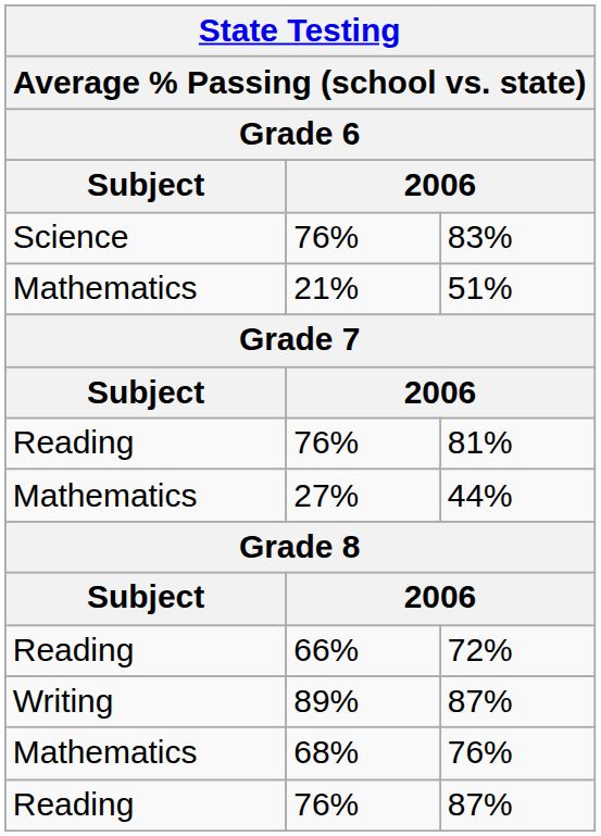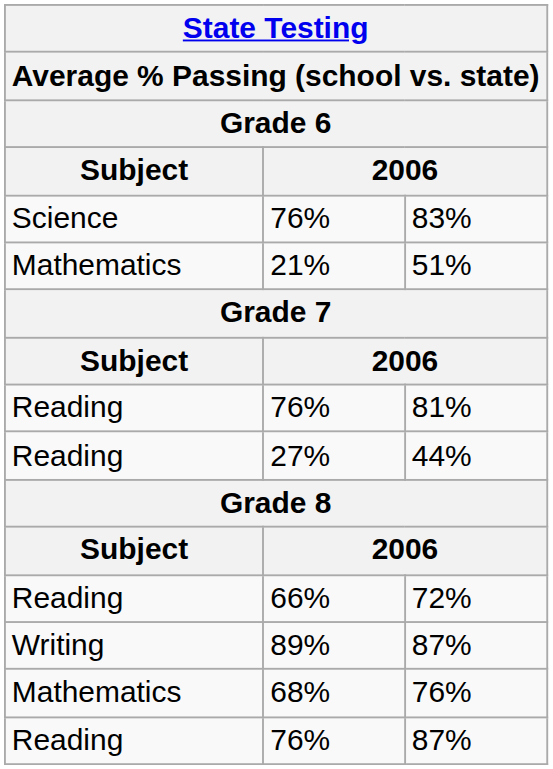44% | Subject: Mathematics -> Reading
